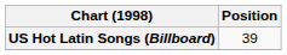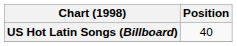US Hot Latin Songs (Billboard) | Position: 39 -> 40
